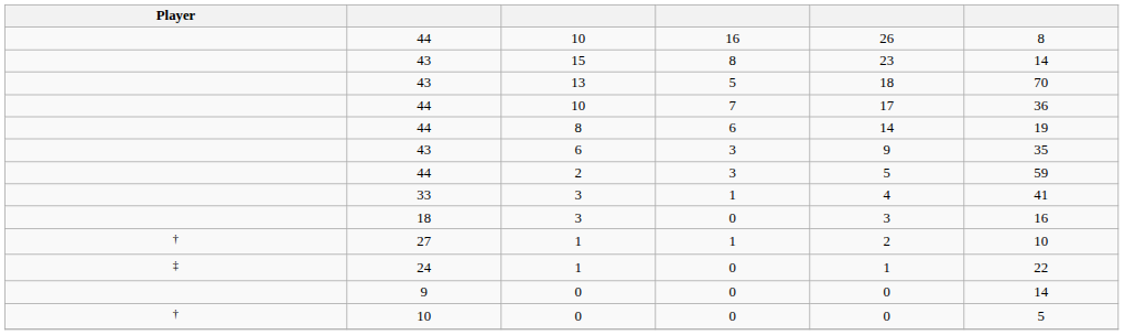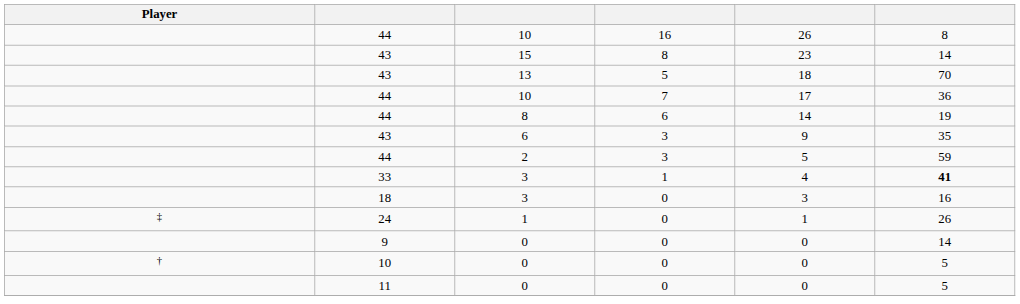33 | column 6: normal -> bold
- row: † | 27 | 1 | 1 | 2 | 10
24 | column 6: 22 -> 26
+ row: 11 | 0 | 0 | 0 | 5
